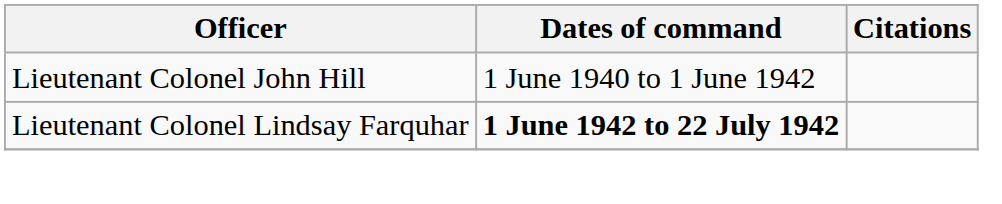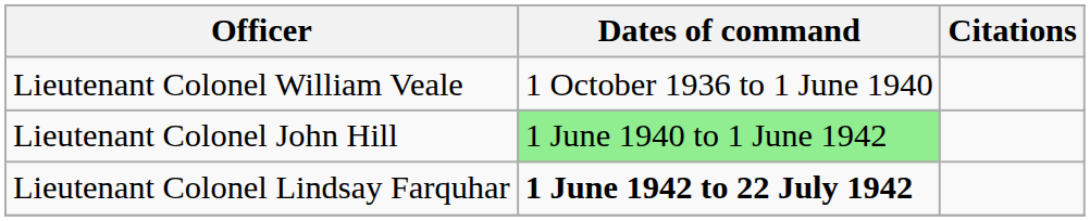+ row: Lieutenant Colonel William Veale | 1 October 1936 to 1 June 1940
Lieutenant Colonel John Hill | Dates of command: no background -> lightgreen background
